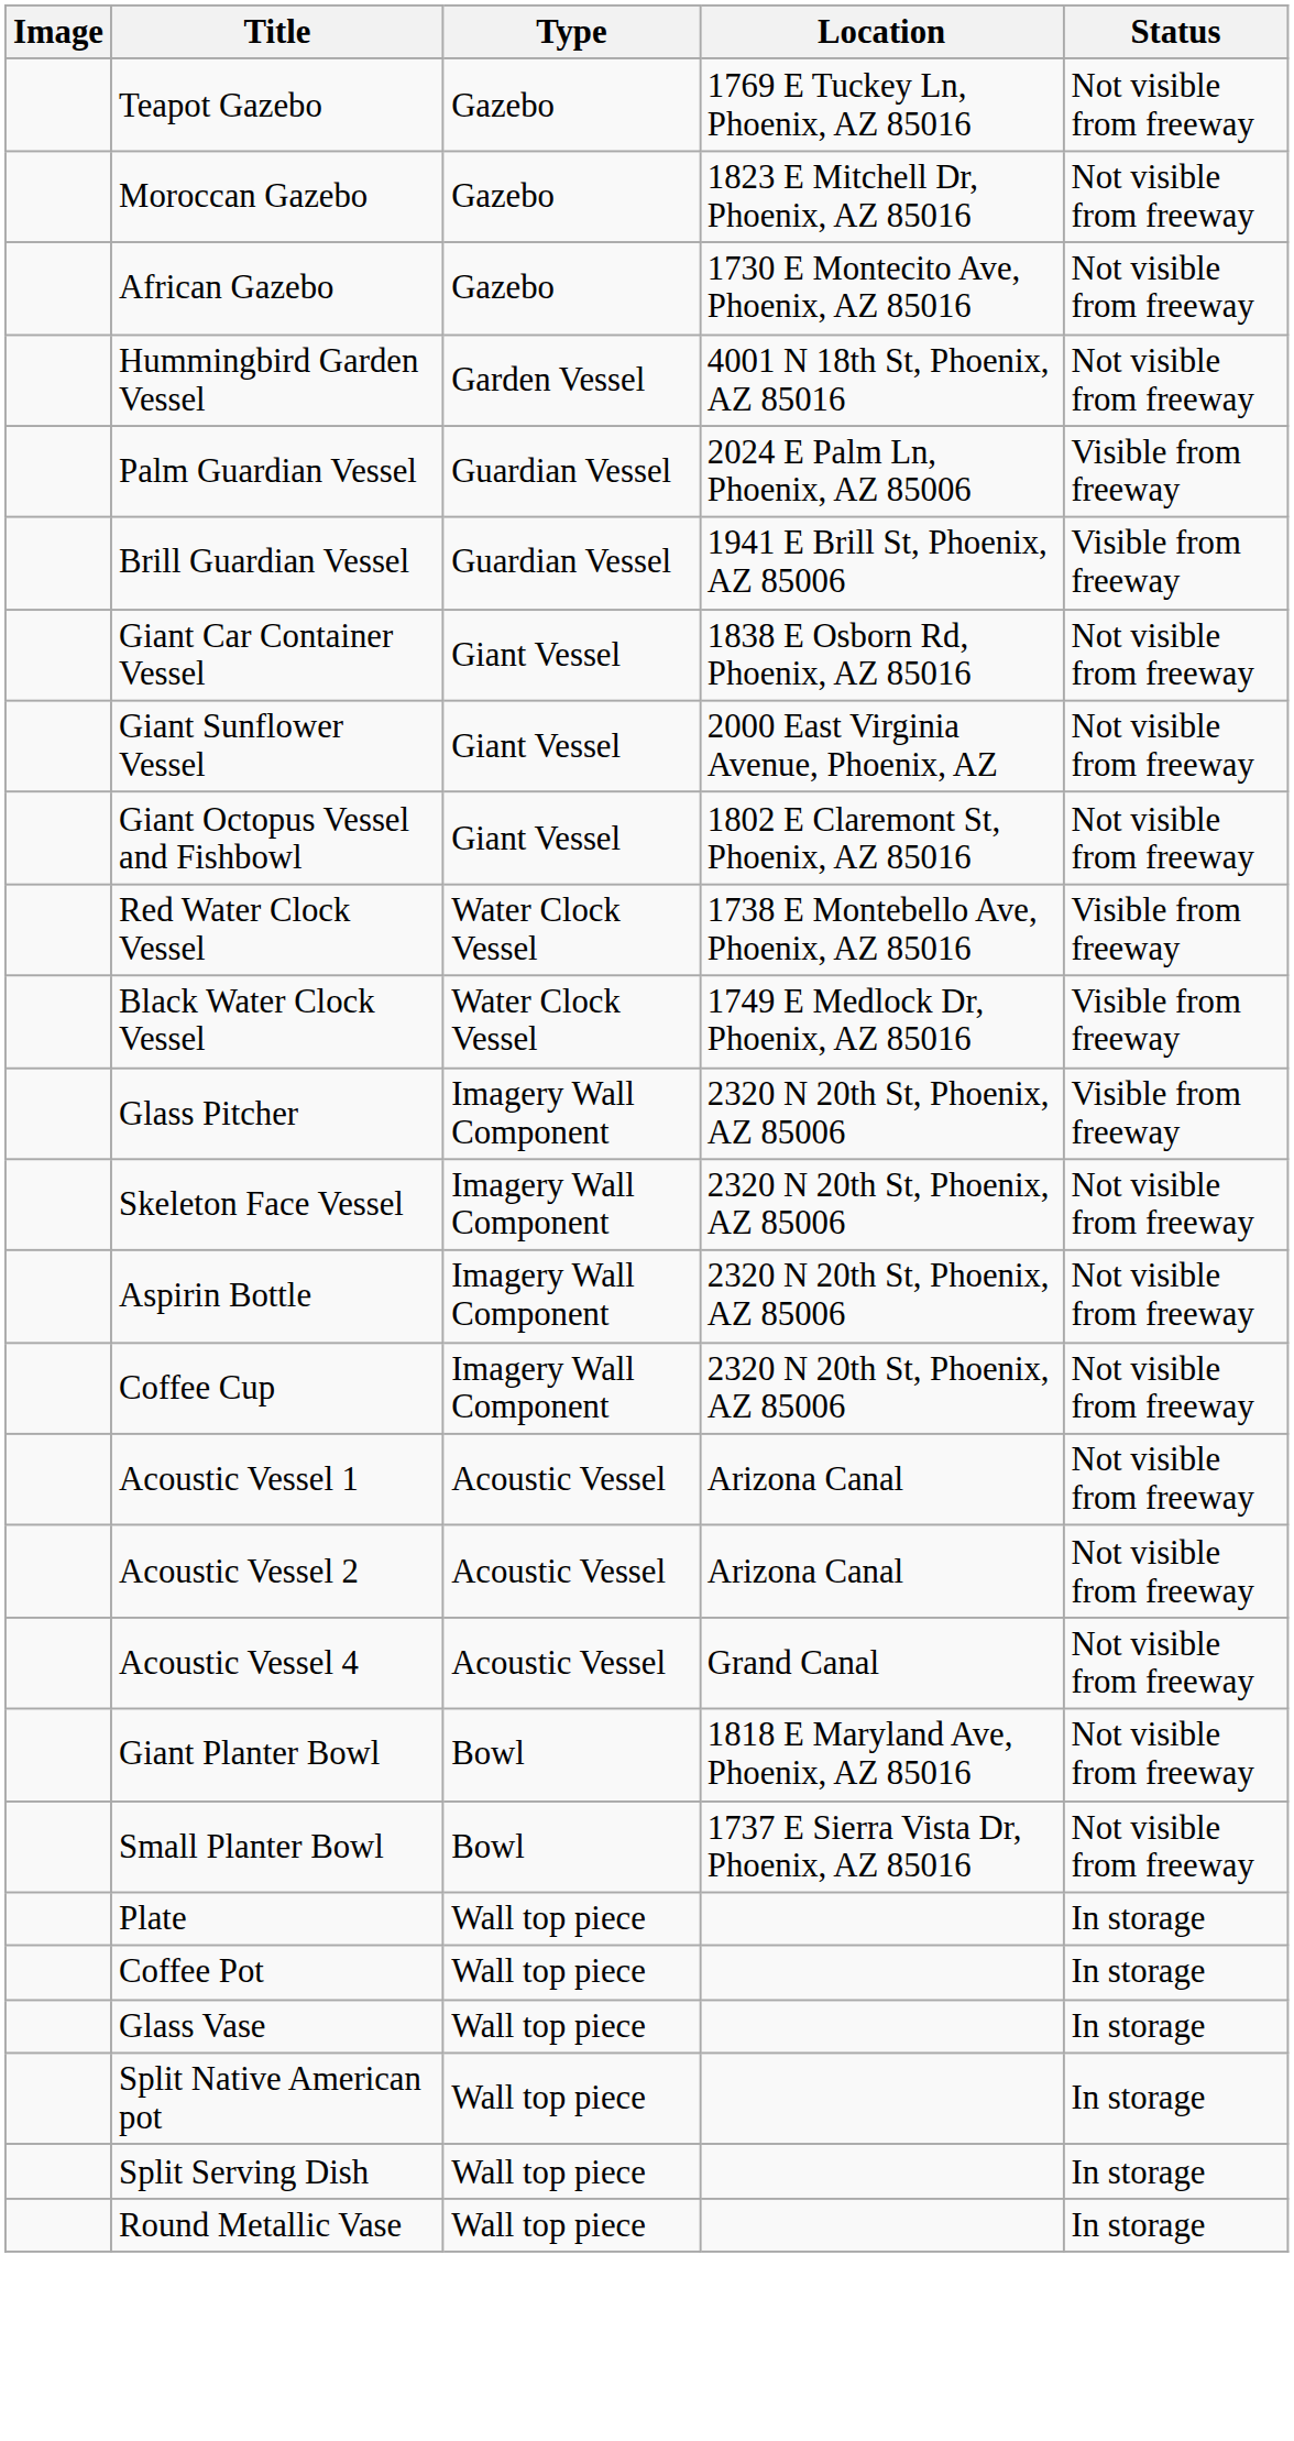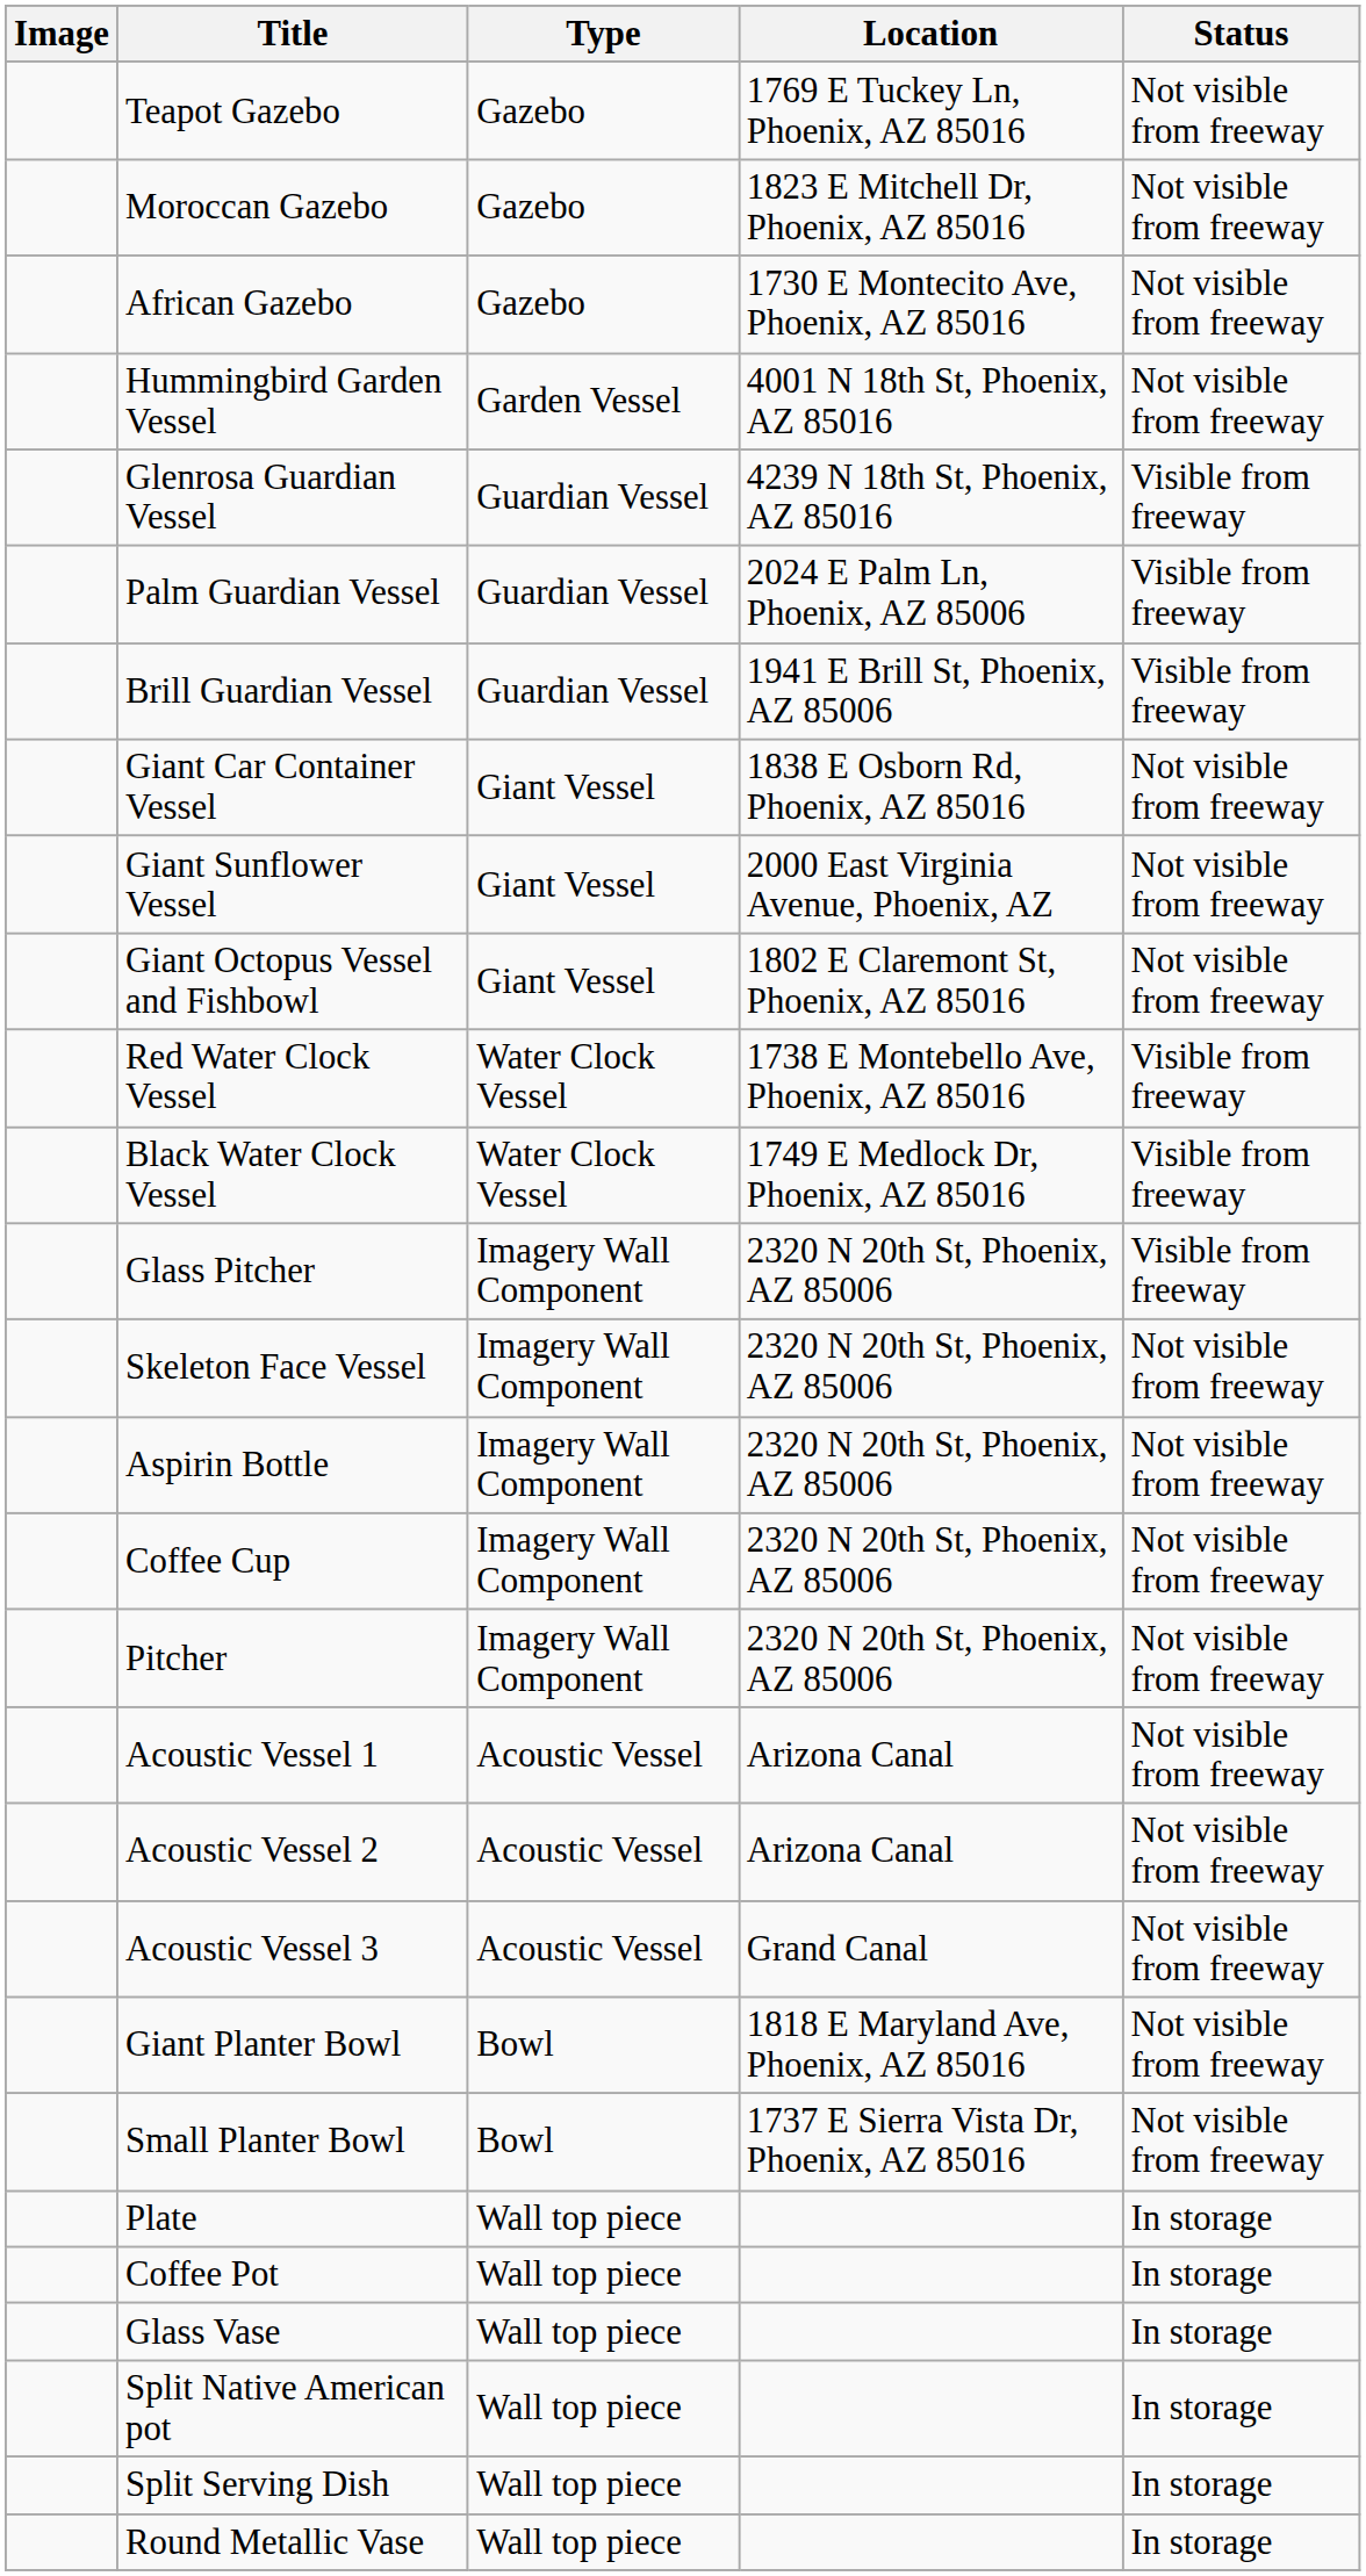+ row: Glenrosa Guardian Vessel | Guardian Vessel | 4239 N 18th St, Phoenix, AZ 85016 | Visible from freeway
+ row: Pitcher | Imagery Wall Component | 2320 N 20th St, Phoenix, AZ 85006 | Not visible from freeway
+ row: Acoustic Vessel 3 | Acoustic Vessel | Grand Canal | Not visible from freeway
- row: Acoustic Vessel 4 | Acoustic Vessel | Grand Canal | Not visible from freeway
